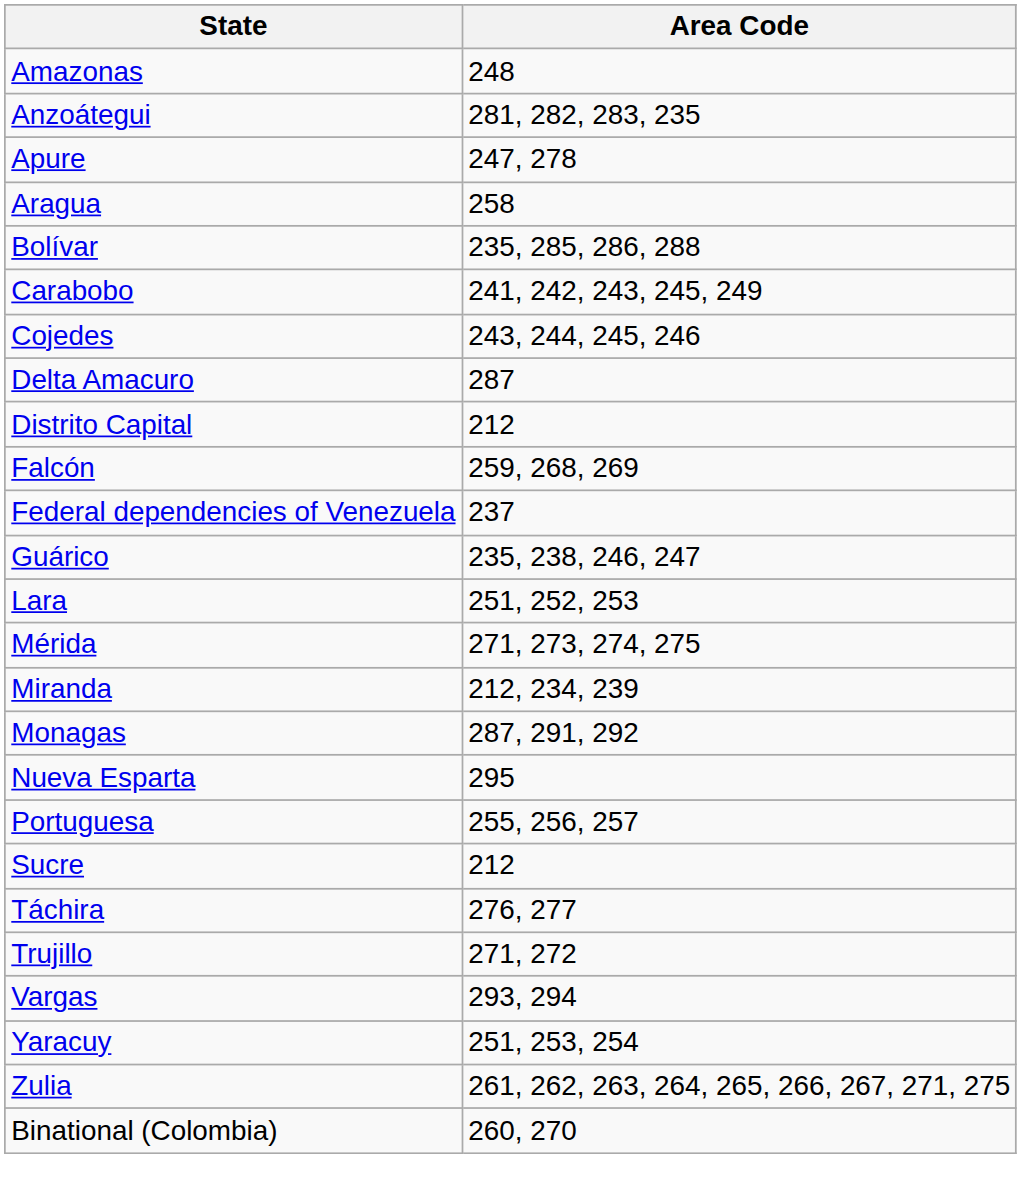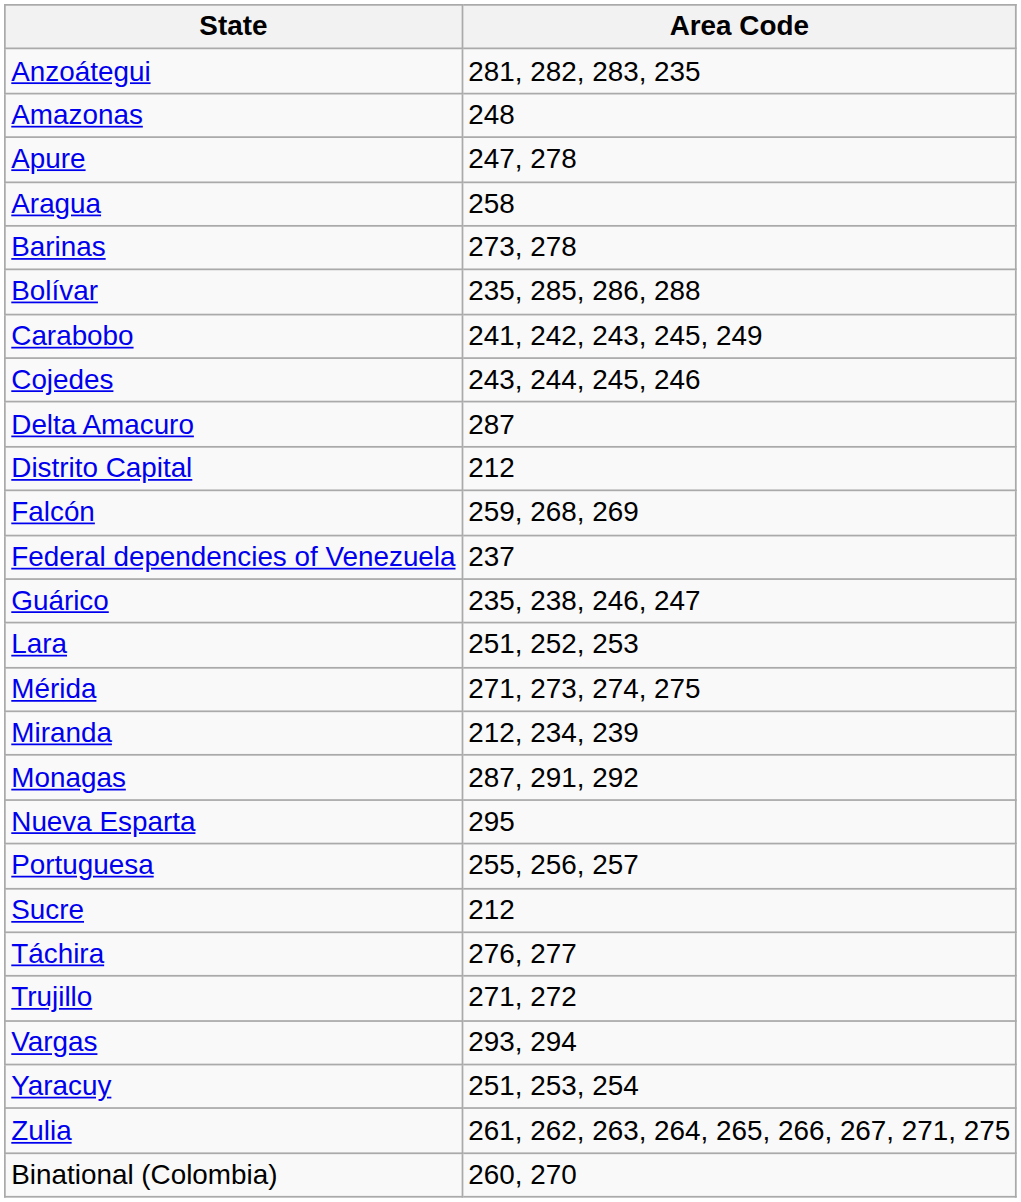rows swapped: Amazonas <-> Anzoátegui
+ row: Barinas | 273, 278
